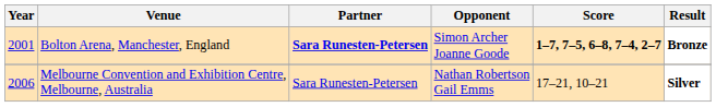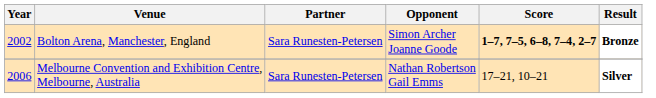Bolton Arena, Manchester, England | Year: 2001 -> 2002
Bolton Arena, Manchester, England | Partner: bold -> normal
